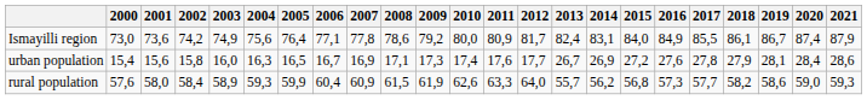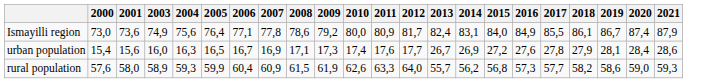- column: 2002 | 74,2 | 15,8 | 58,4
